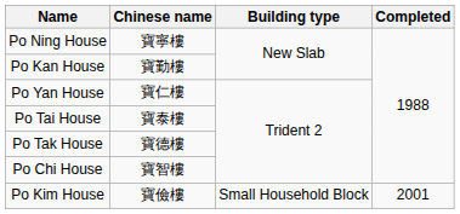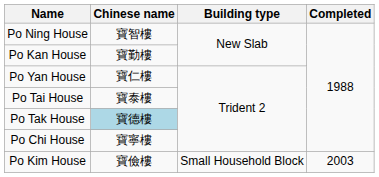Po Ning House | Chinese name: 寶寧樓 -> 寶智樓
Po Tak House | Chinese name: no background -> lightblue background
Po Chi House | Chinese name: 寶智樓 -> 寶寧樓
Po Kim House | Completed: 2001 -> 2003
